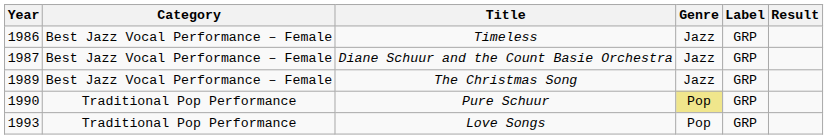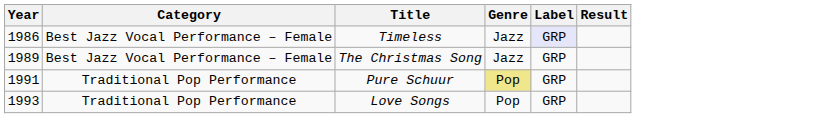Timeless | Label: no background -> lavender background
- row: 1987 | Best Jazz Vocal Performance – Female | Diane Schuur and the Count Basie Orchestra | Jazz | GRP
Pure Schuur | Year: 1990 -> 1991
